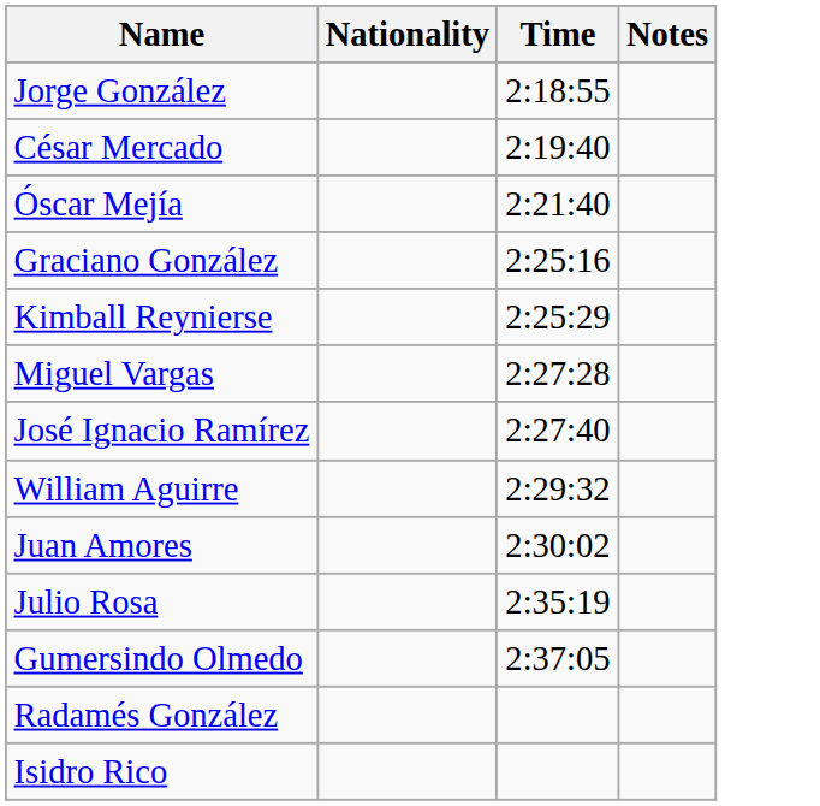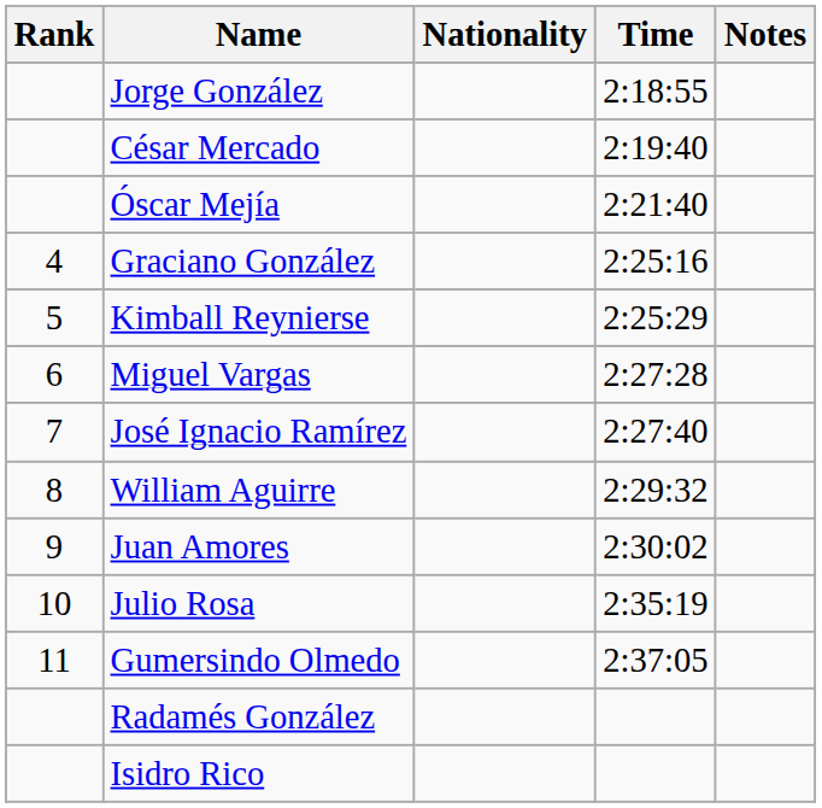+ column: Rank | 4 | 5 | 6 | 7 | 8 | 9 | 10 | 11
